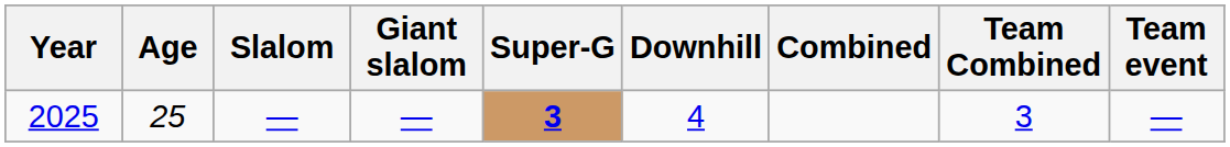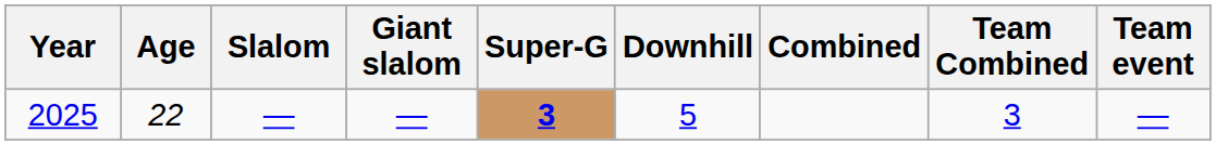2025 | Age: 25 -> 22
2025 | Downhill: 4 -> 5
